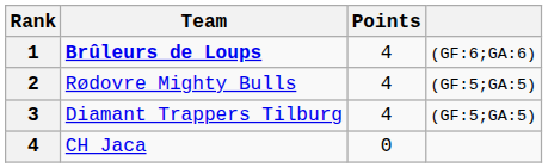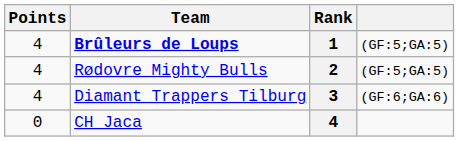columns swapped: Rank <-> Points
Brûleurs de Loups | column 4: (GF:6;GA:6) -> (GF:5;GA:5)
Diamant Trappers Tilburg | column 4: (GF:5;GA:5) -> (GF:6;GA:6)
